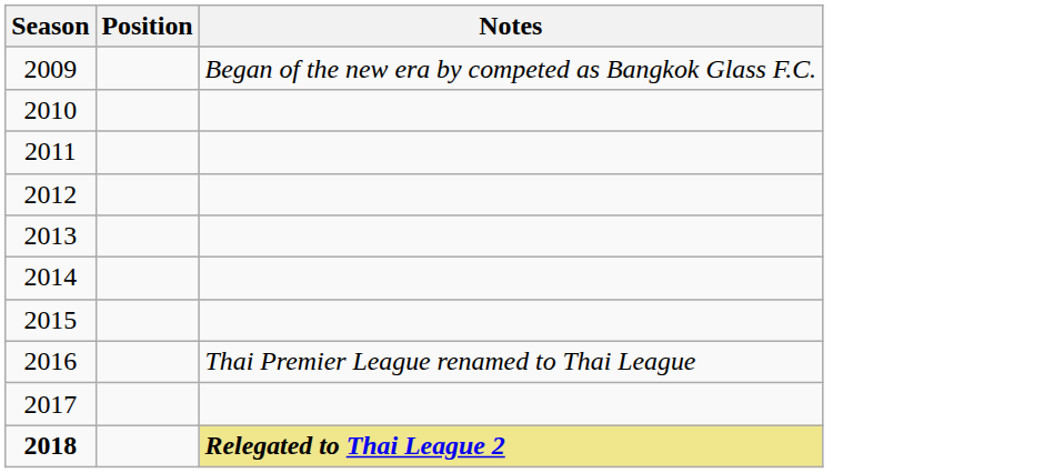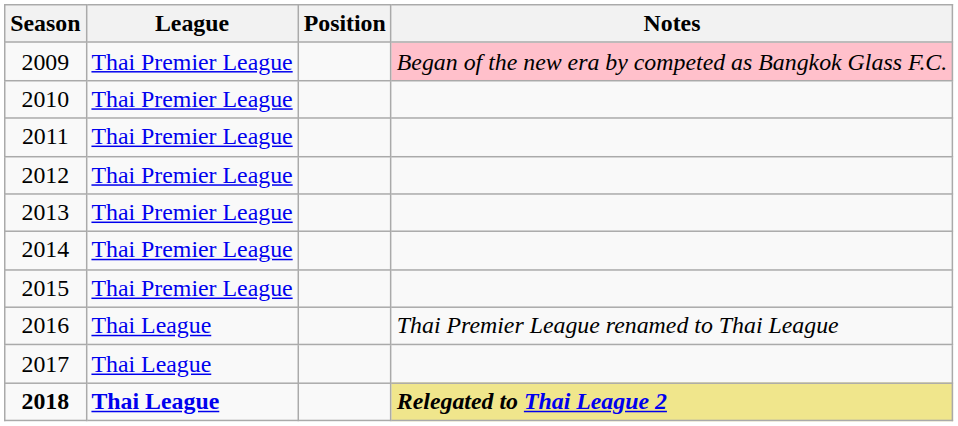+ column: League | Thai Premier League | Thai Premier League | Thai Premier League | Thai Premier League | Thai Premier League | Thai Premier League | Thai Premier League | Thai League | Thai League | Thai League
2009 | Notes: no background -> pink background
